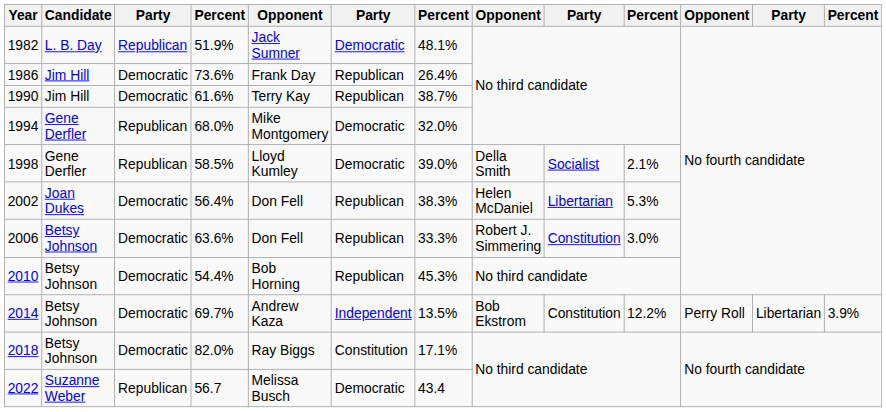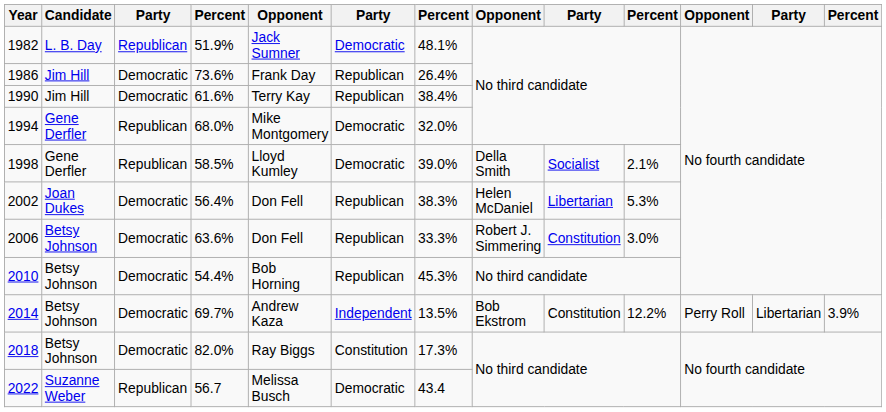1990 | column 7: 38.7% -> 38.4%
2018 | column 7: 17.1% -> 17.3%
